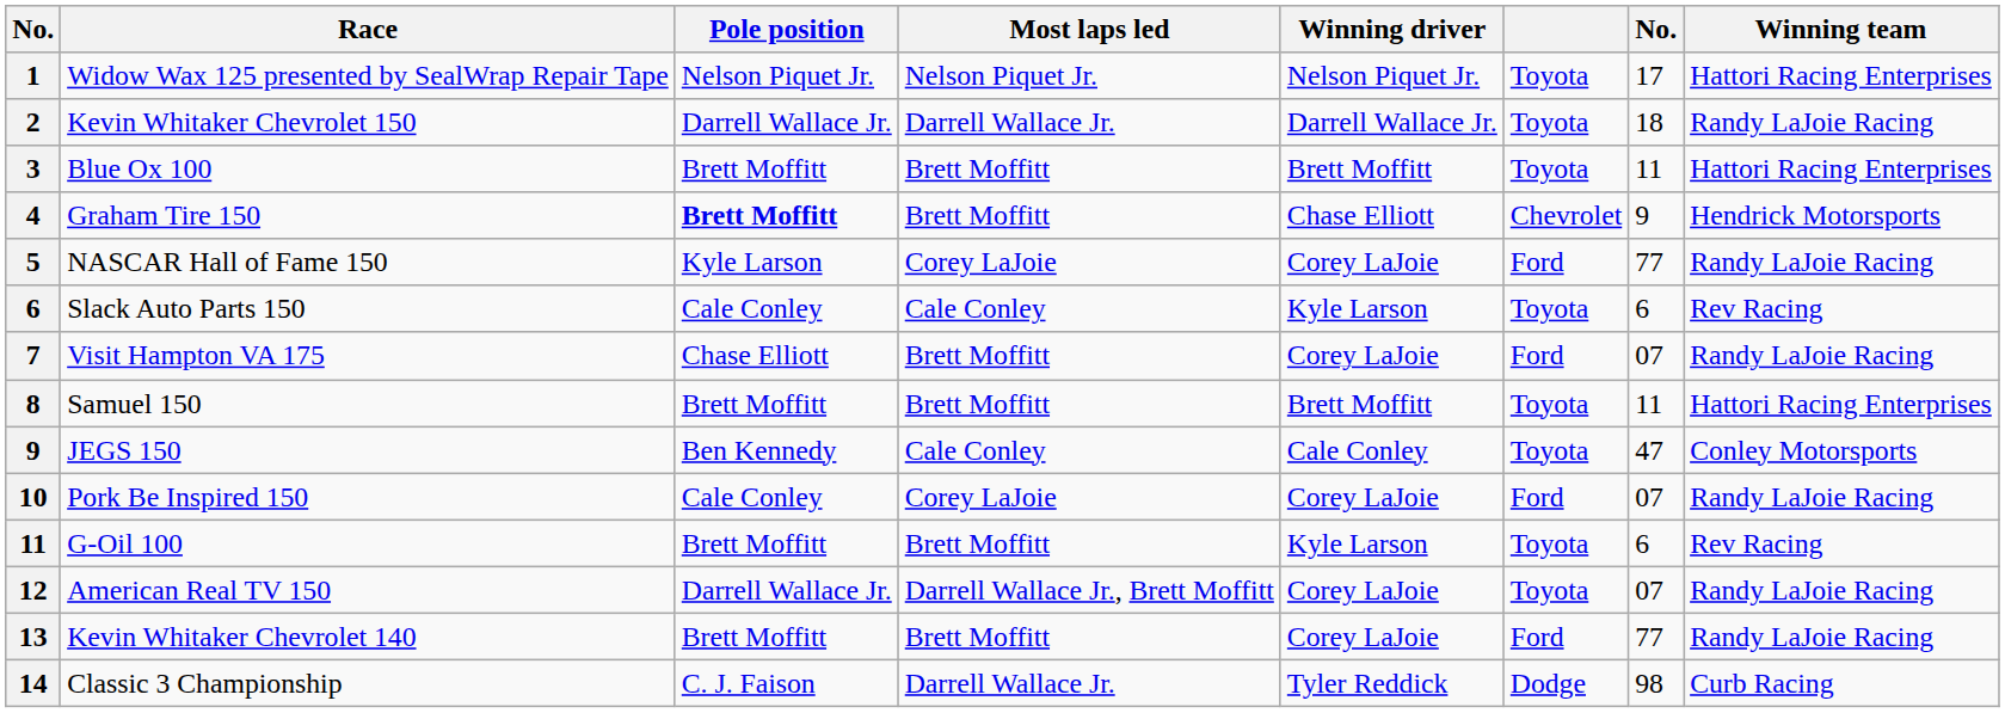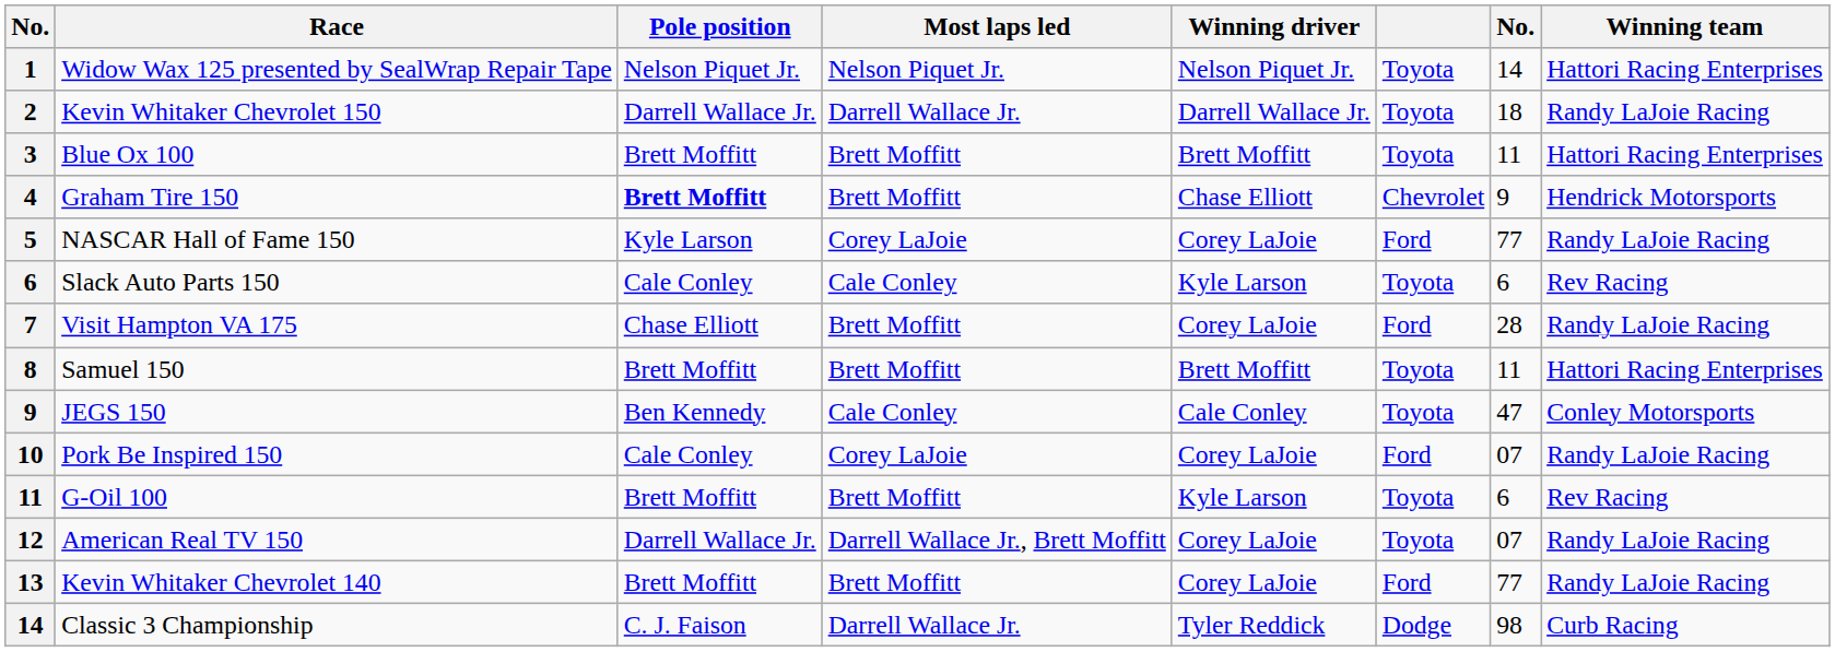Widow Wax 125 presented by SealWrap Repair Tape | column 7: 17 -> 14
Visit Hampton VA 175 | column 7: 07 -> 28
